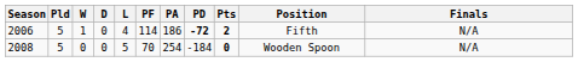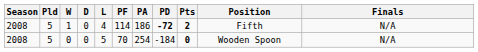1 | Season: 2006 -> 2008
